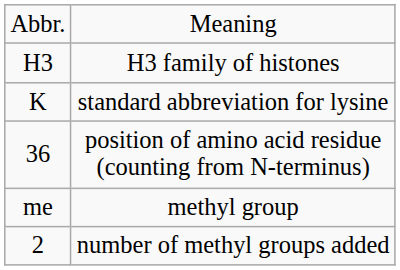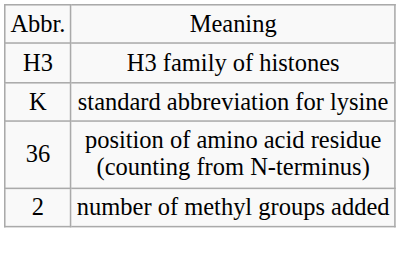- row: me | methyl group
